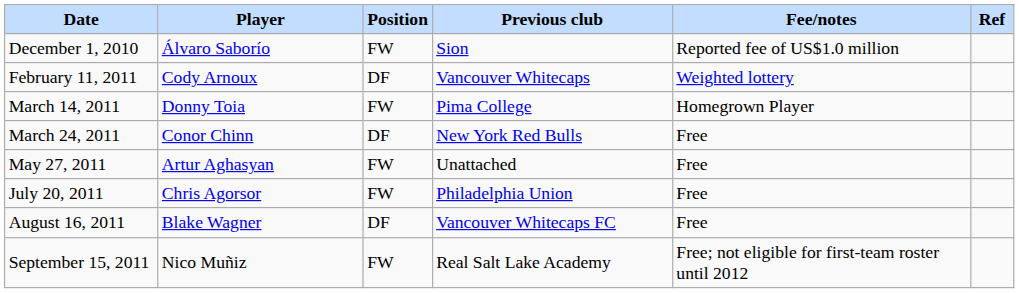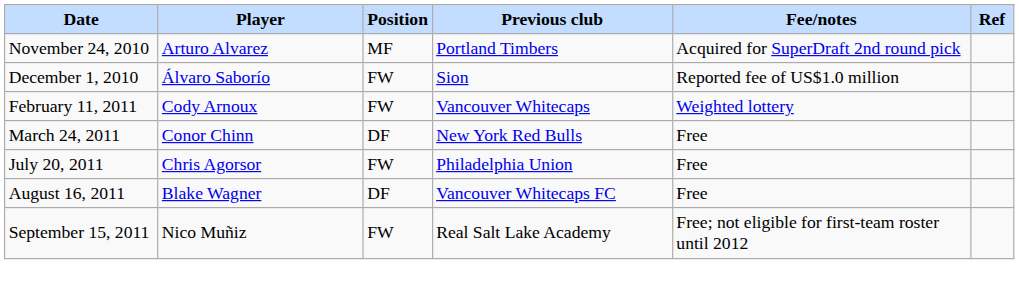+ row: November 24, 2010 | Arturo Alvarez | MF | Portland Timbers | Acquired for SuperDraft 2nd round pick
February 11, 2011 | Position: DF -> FW
- row: March 14, 2011 | Donny Toia | FW | Pima College | Homegrown Player
- row: May 27, 2011 | Artur Aghasyan | FW | Unattached | Free
